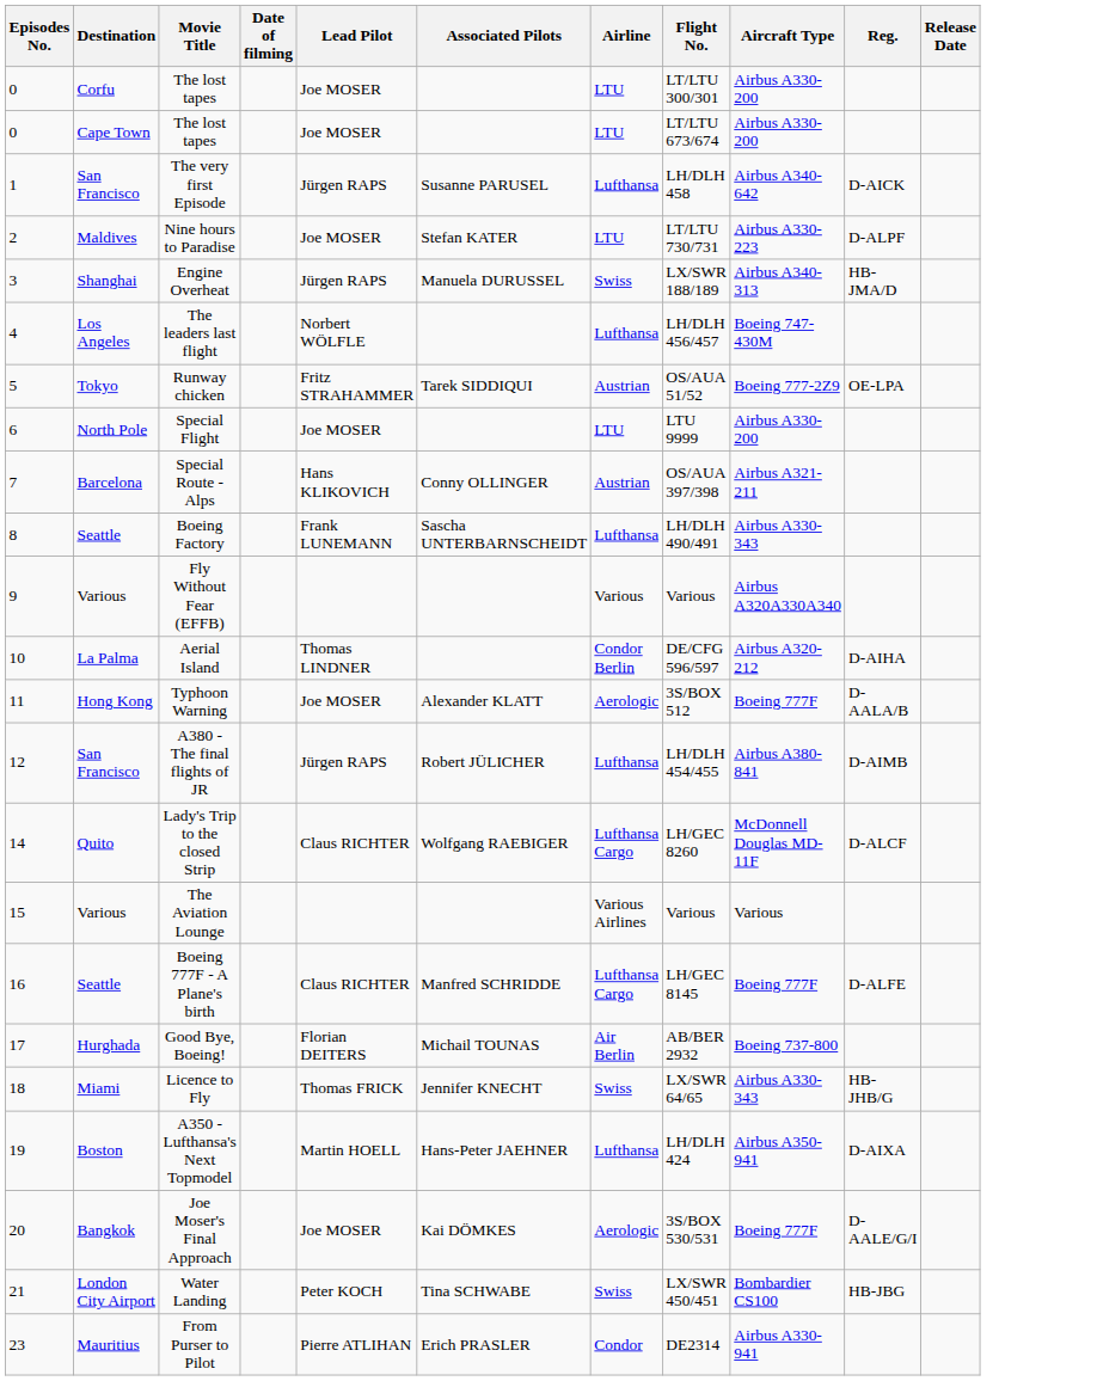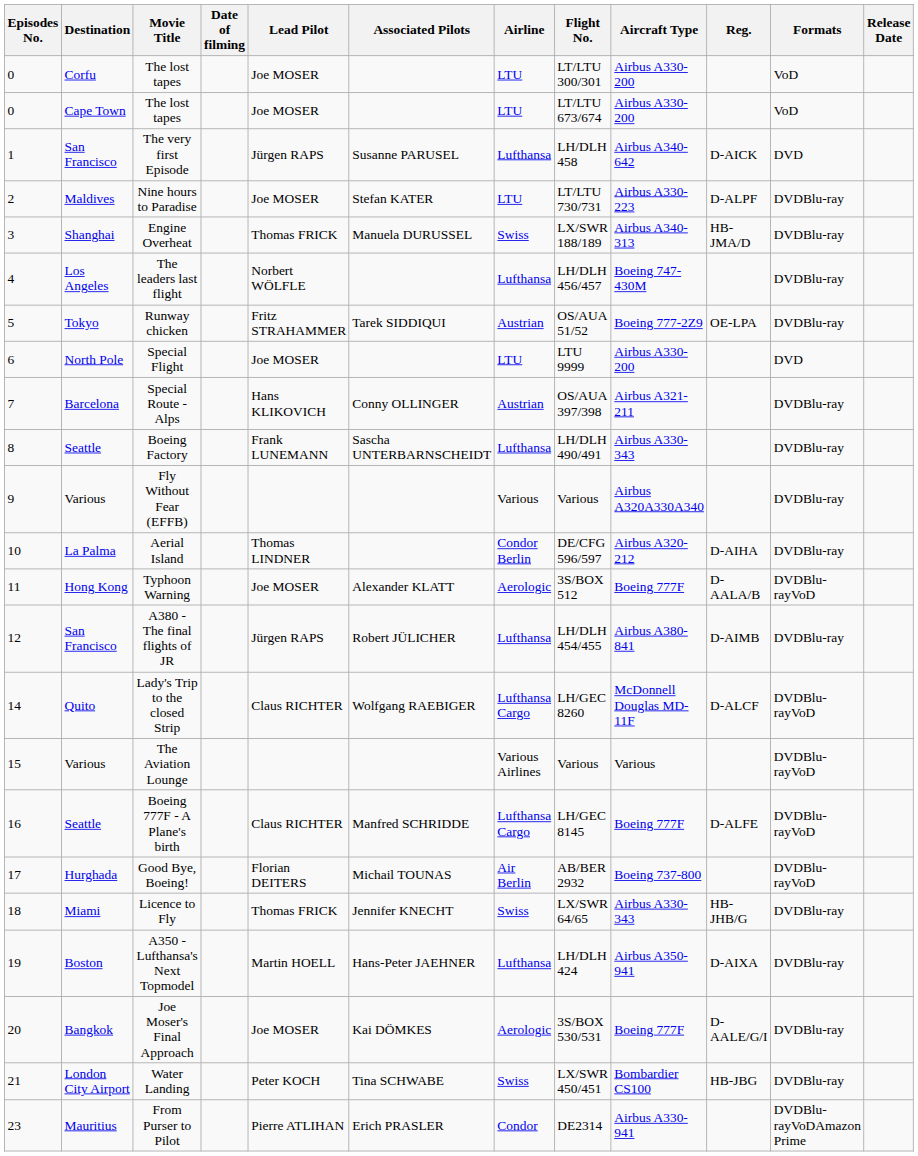+ column: Formats | VoD | VoD | DVD | DVDBlu-ray | DVDBlu-ray | DVDBlu-ray | DVDBlu-ray | DVD | DVDBlu-ray | DVDBlu-ray | DVDBlu-ray | DVDBlu-ray | DVDBlu-rayVoD | DVDBlu-ray | DVDBlu-rayVoD | DVDBlu-rayVoD | DVDBlu-rayVoD | DVDBlu-rayVoD | DVDBlu-ray | DVDBlu-ray | DVDBlu-ray | DVDBlu-ray | DVDBlu-rayVoDAmazon Prime
Engine Overheat | Lead Pilot: Jürgen RAPS -> Thomas FRICK
